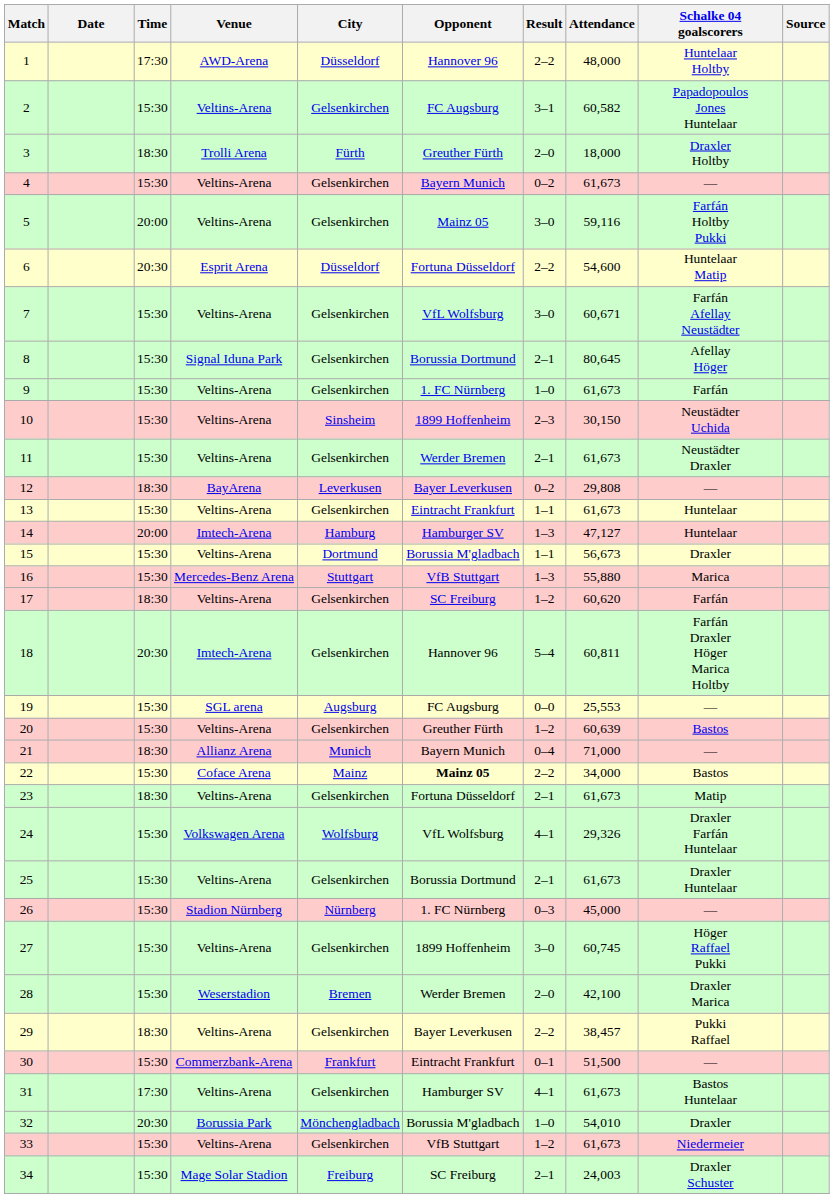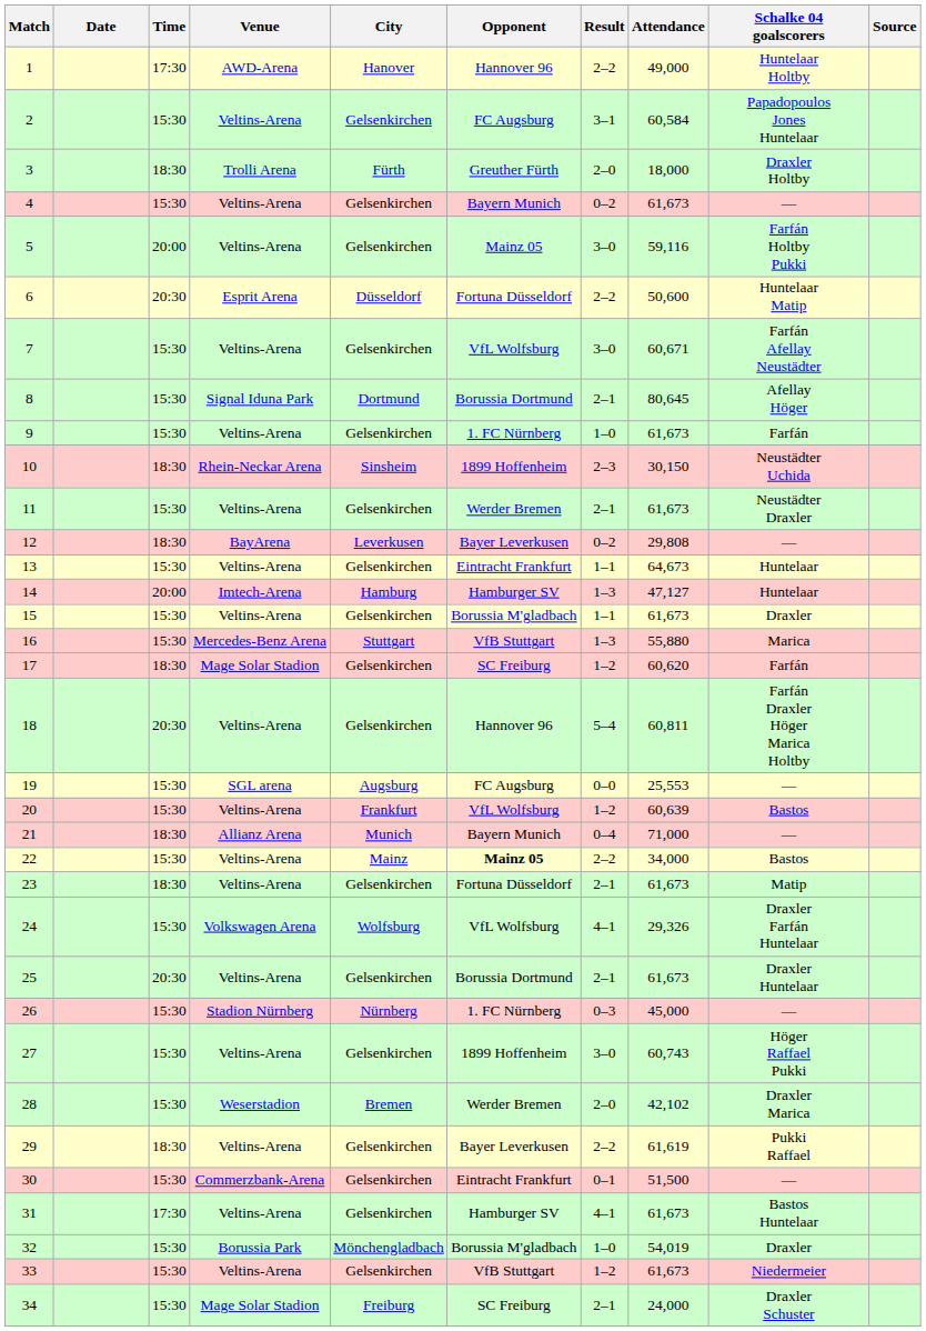1 | City: Düsseldorf -> Hanover
1 | Attendance: 48,000 -> 49,000
2 | Attendance: 60,582 -> 60,584
6 | Attendance: 54,600 -> 50,600
8 | City: Gelsenkirchen -> Dortmund
10 | Time: 15:30 -> 18:30
10 | Venue: Veltins-Arena -> Rhein-Neckar Arena
13 | Attendance: 61,673 -> 64,673
15 | City: Dortmund -> Gelsenkirchen
15 | Attendance: 56,673 -> 61,673
17 | Venue: Veltins-Arena -> Mage Solar Stadion
18 | Venue: Imtech-Arena -> Veltins-Arena
20 | City: Gelsenkirchen -> Frankfurt
20 | Opponent: Greuther Fürth -> VfL Wolfsburg
22 | Venue: Coface Arena -> Veltins-Arena
25 | Time: 15:30 -> 20:30
27 | Attendance: 60,745 -> 60,743
28 | Attendance: 42,100 -> 42,102
29 | Attendance: 38,457 -> 61,619
30 | City: Frankfurt -> Gelsenkirchen
32 | Time: 20:30 -> 15:30
32 | Attendance: 54,010 -> 54,019
34 | Attendance: 24,003 -> 24,000
